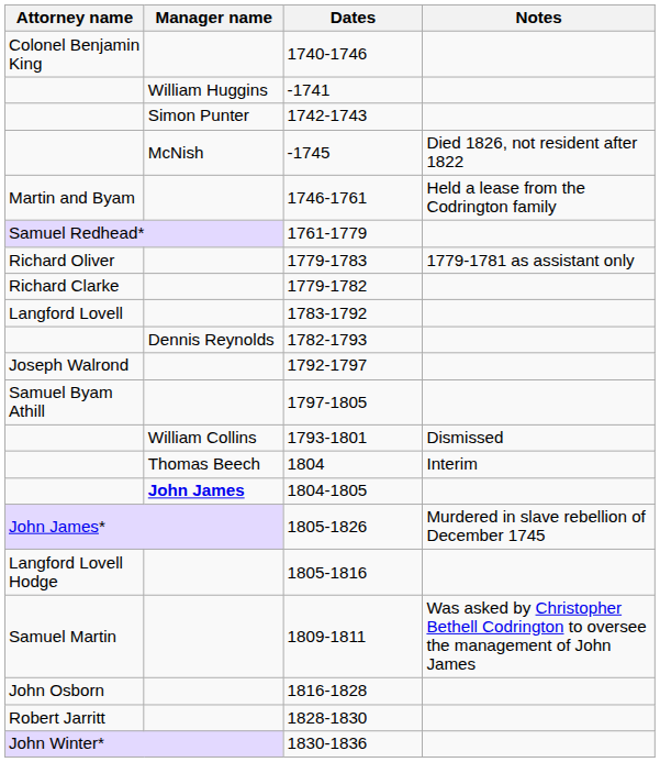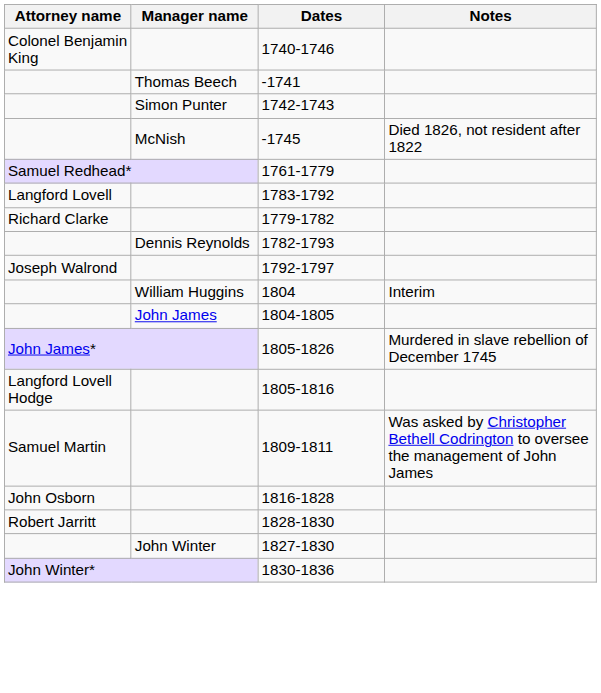-1741 | Manager name: William Huggins -> Thomas Beech
- row: Martin and Byam | 1746-1761 | Held a lease from the Codrington family
- row: Richard Oliver | 1779-1783 | 1779-1781 as assistant only
rows swapped: 1779-1782 <-> 1783-1792
- row: Samuel Byam Athill | 1797-1805
- row: William Collins | 1793-1801 | Dismissed
1804 | Manager name: Thomas Beech -> William Huggins
1804-1805 | Manager name: bold -> normal
+ row: John Winter | 1827-1830
